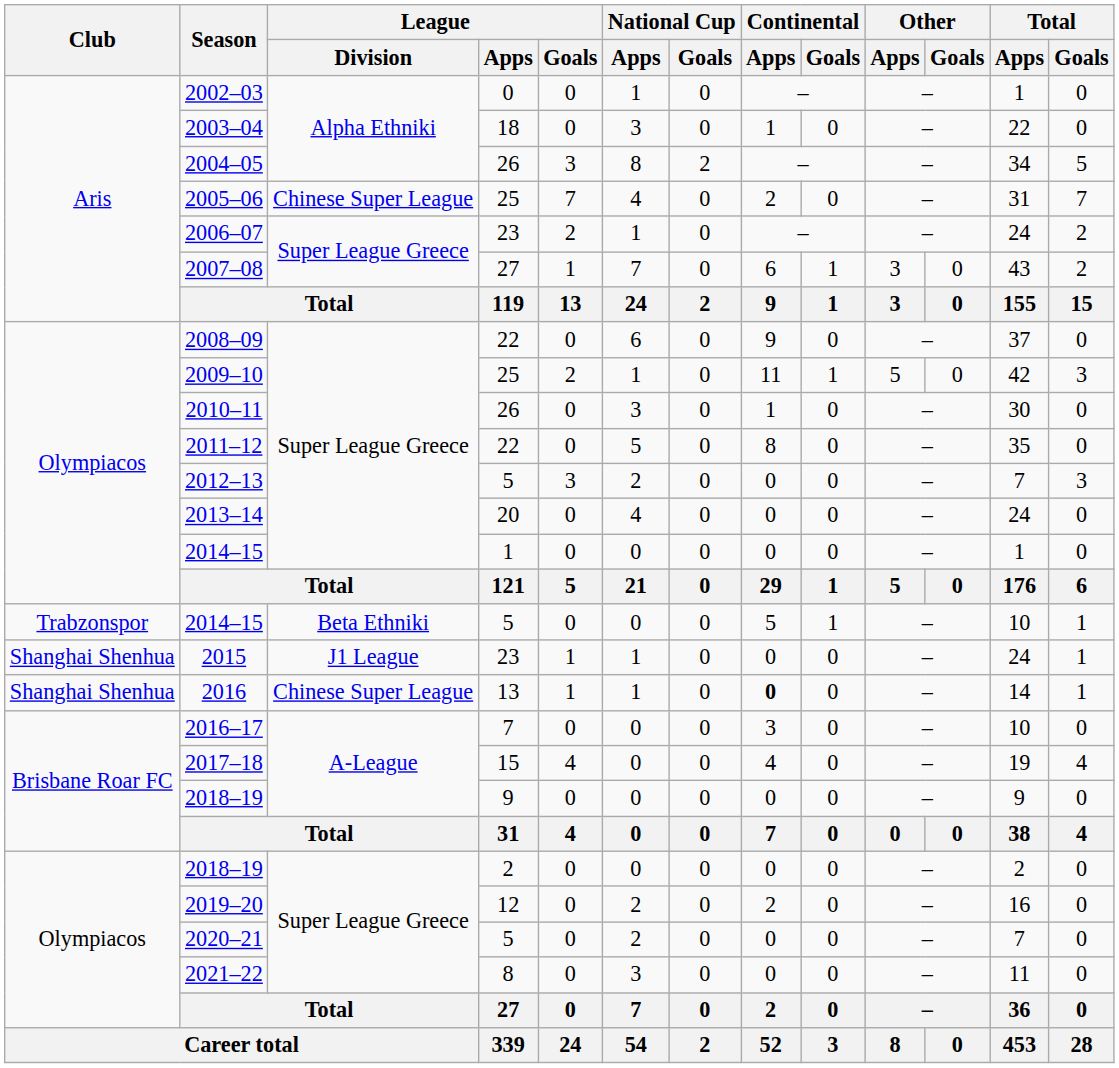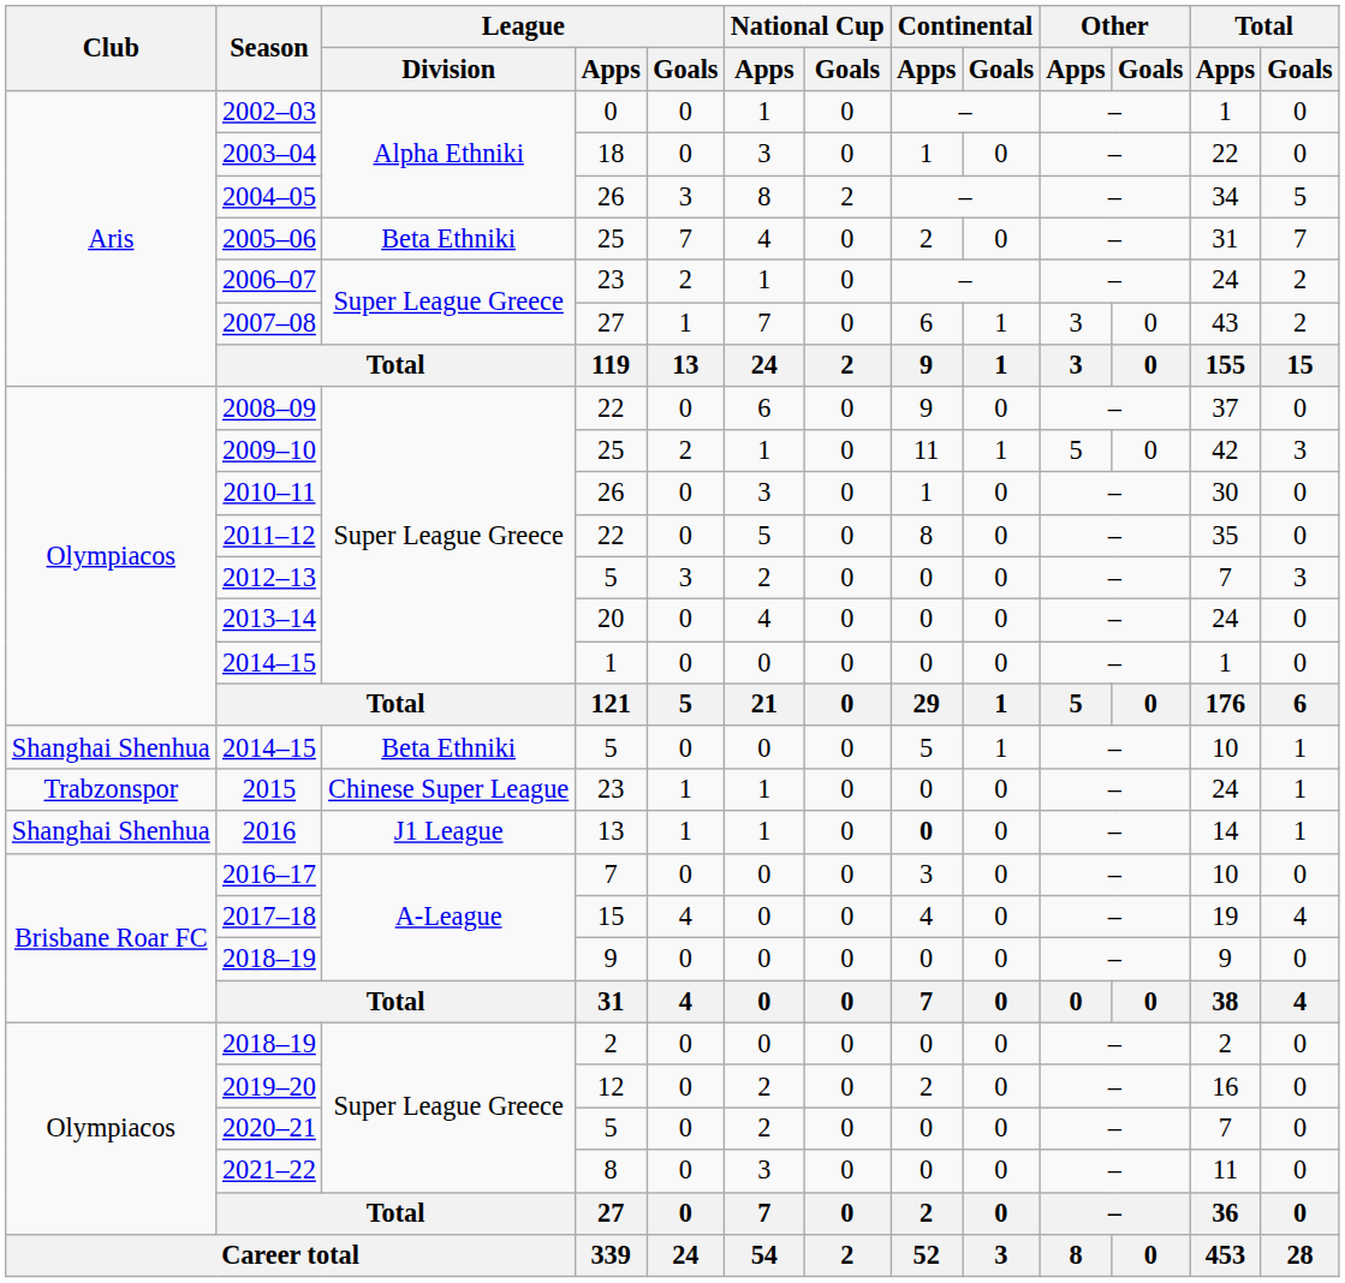2005–06 | League / Division: Chinese Super League -> Beta Ethniki
2014–15 / 5 | Club: Trabzonspor -> Shanghai Shenhua
2015 | Club: Shanghai Shenhua -> Trabzonspor
2015 | League / Division: J1 League -> Chinese Super League
2016 | League / Division: Chinese Super League -> J1 League
